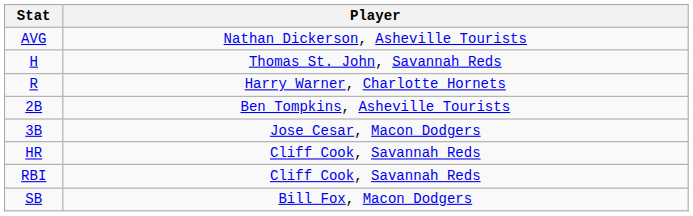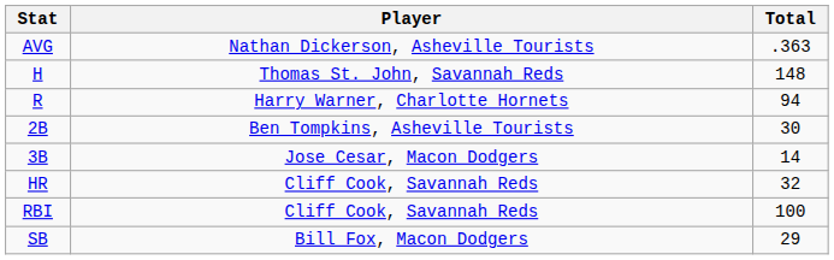+ column: Total | .363 | 148 | 94 | 30 | 14 | 32 | 100 | 29
